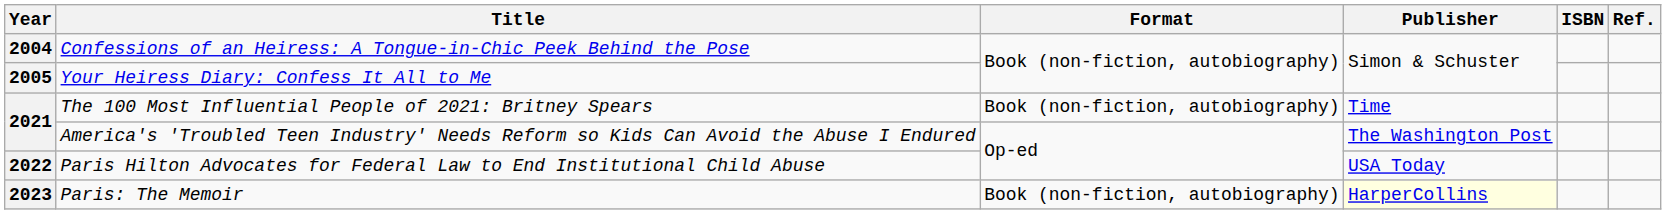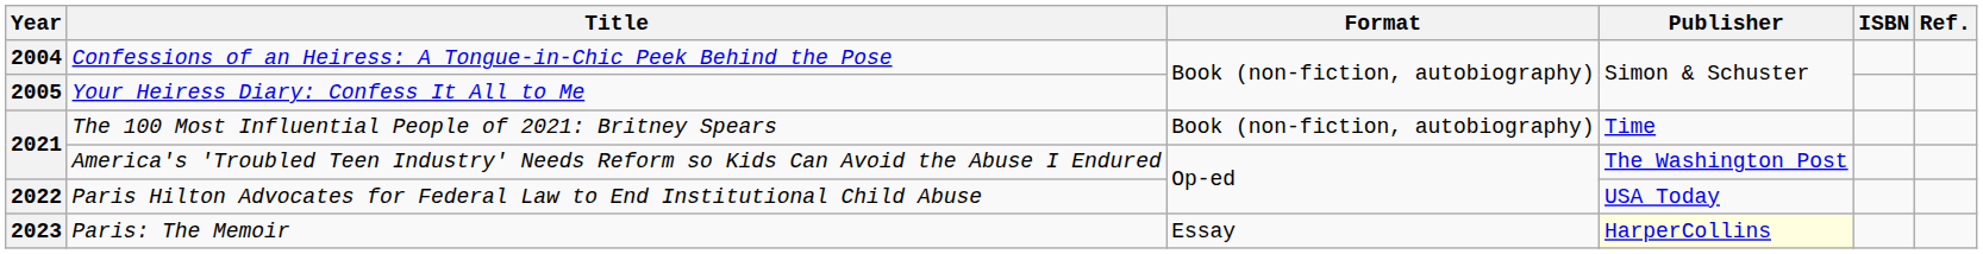Paris: The Memoir | Format: Book (non-fiction, autobiography) -> Essay
